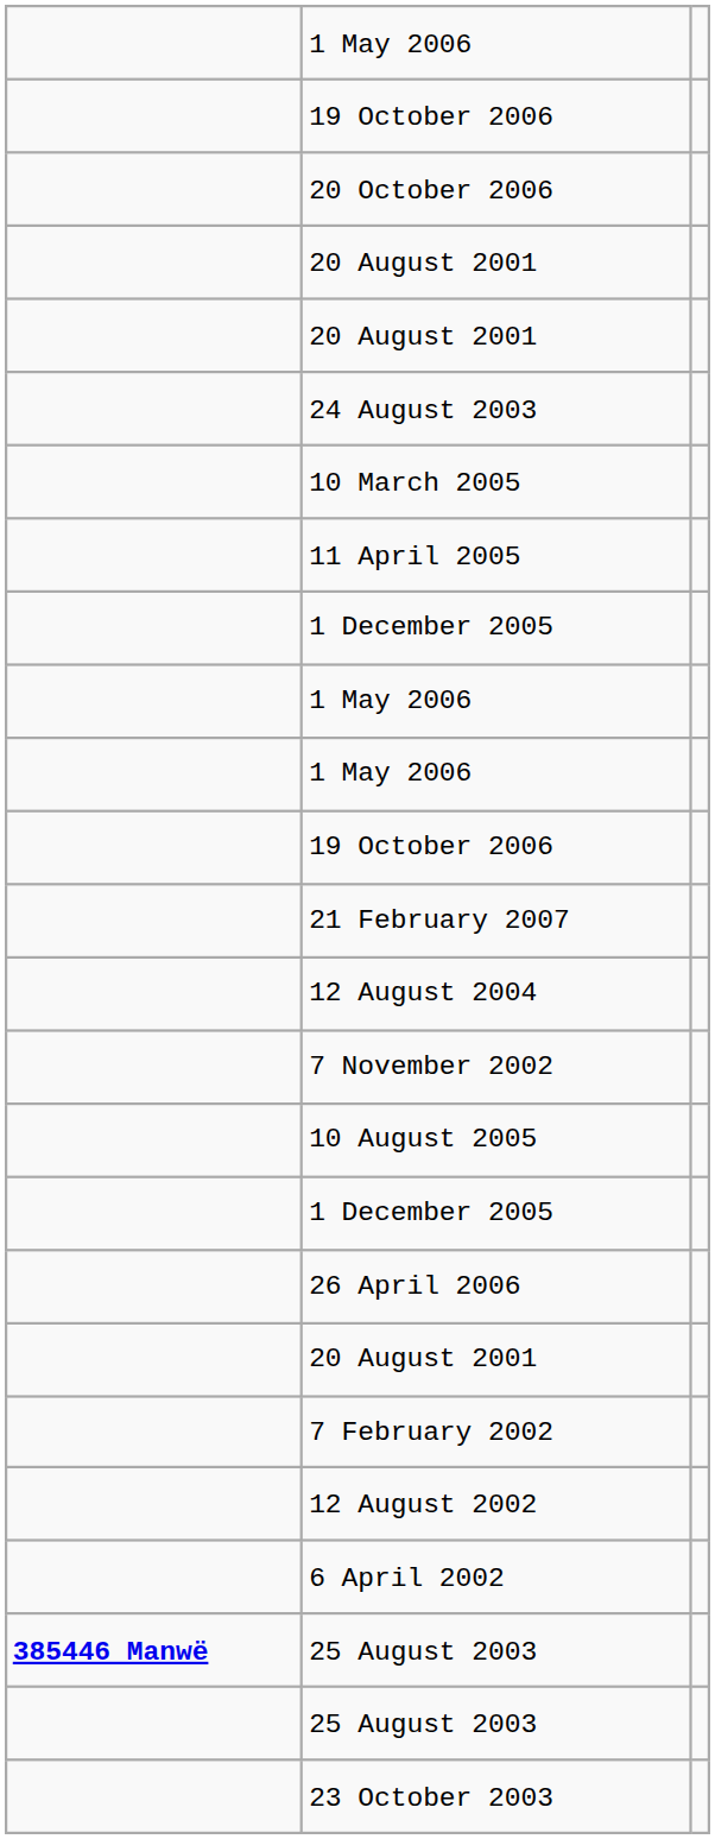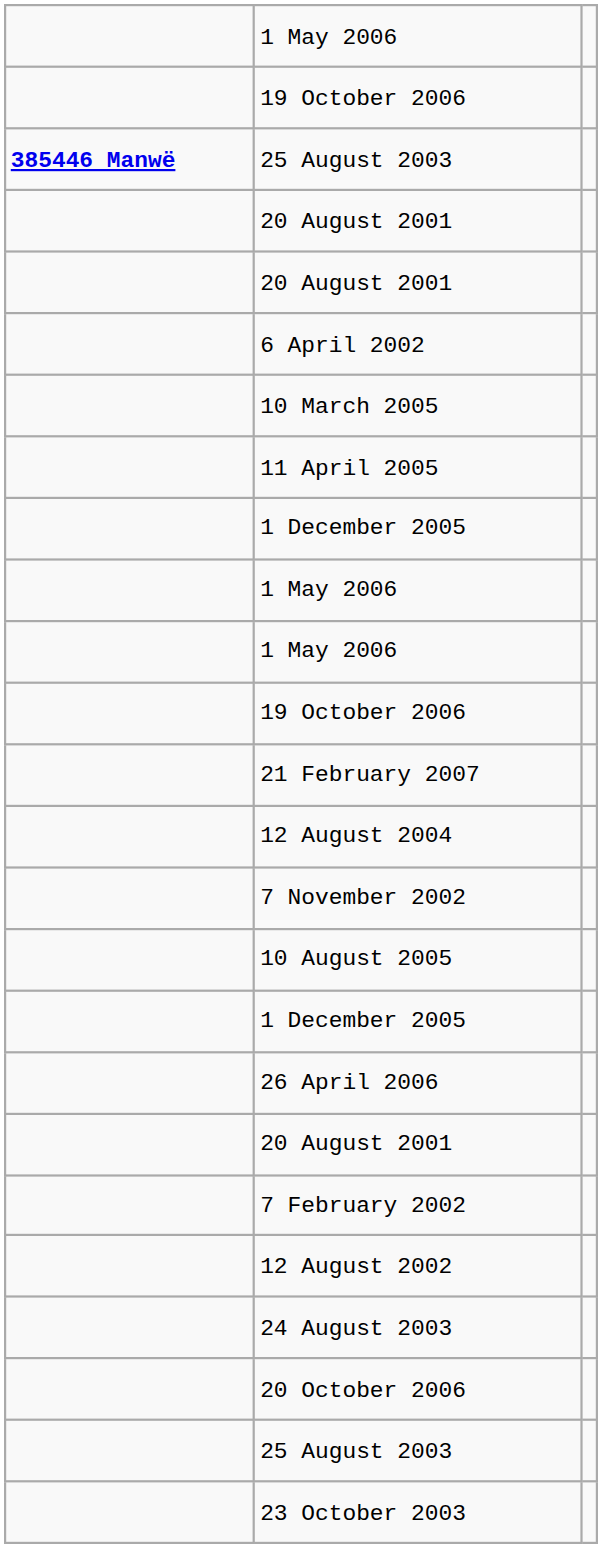rows swapped: 20 October 2006 <-> 385446 Manwë / 25 August 2003
rows swapped: 6 April 2002 <-> 24 August 2003
